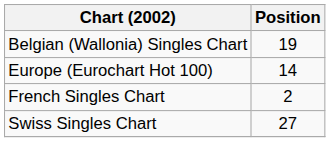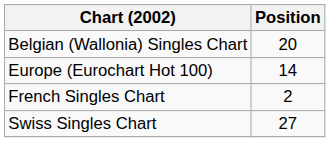Belgian (Wallonia) Singles Chart | Position: 19 -> 20
